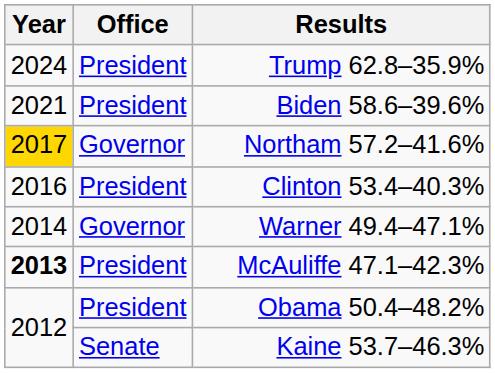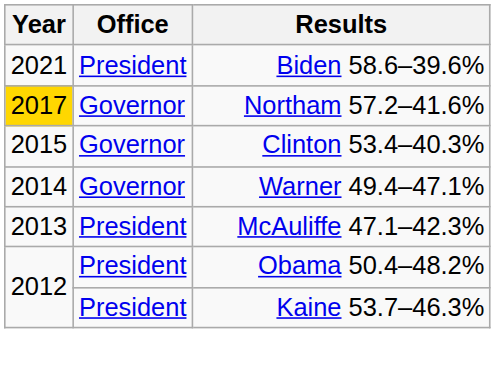- row: 2024 | President | Trump 62.8–35.9%
Clinton 53.4–40.3% | Year: 2016 -> 2015
Clinton 53.4–40.3% | Office: President -> Governor
McAuliffe 47.1–42.3% | Year: bold -> normal
Kaine 53.7–46.3% | Office: Senate -> President
